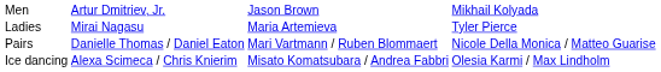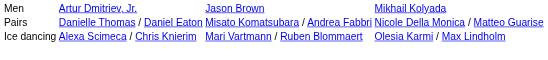- row: Ladies | Mirai Nagasu | Maria Artemieva | Tyler Pierce
Pairs | column 3: Mari Vartmann / Ruben Blommaert -> Misato Komatsubara / Andrea Fabbri
Ice dancing | column 3: Misato Komatsubara / Andrea Fabbri -> Mari Vartmann / Ruben Blommaert
